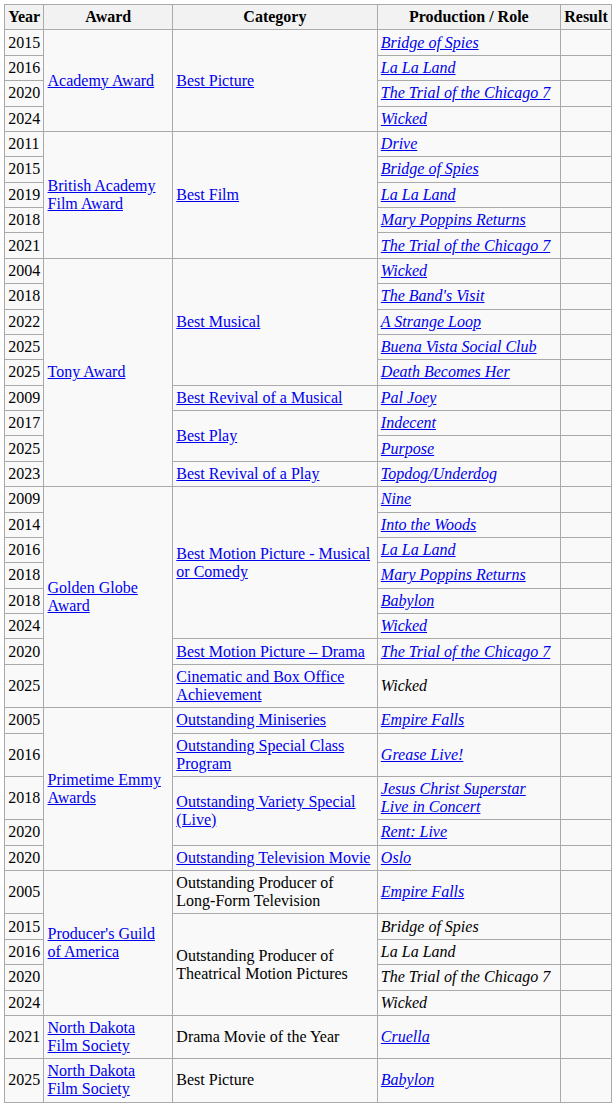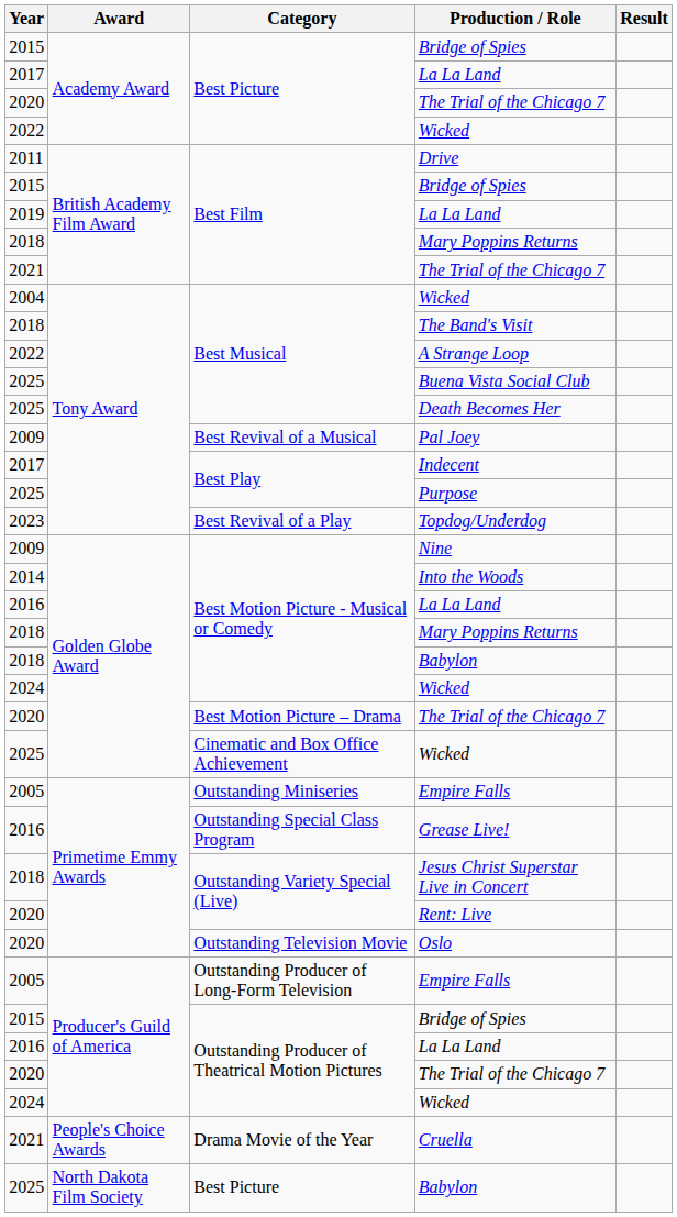Best Picture / La La Land | Year: 2016 -> 2017
Best Picture / Wicked | Year: 2024 -> 2022
Cruella | Award: North Dakota Film Society -> People's Choice Awards
